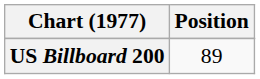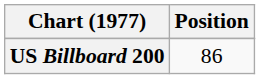US Billboard 200 | Position: 89 -> 86
